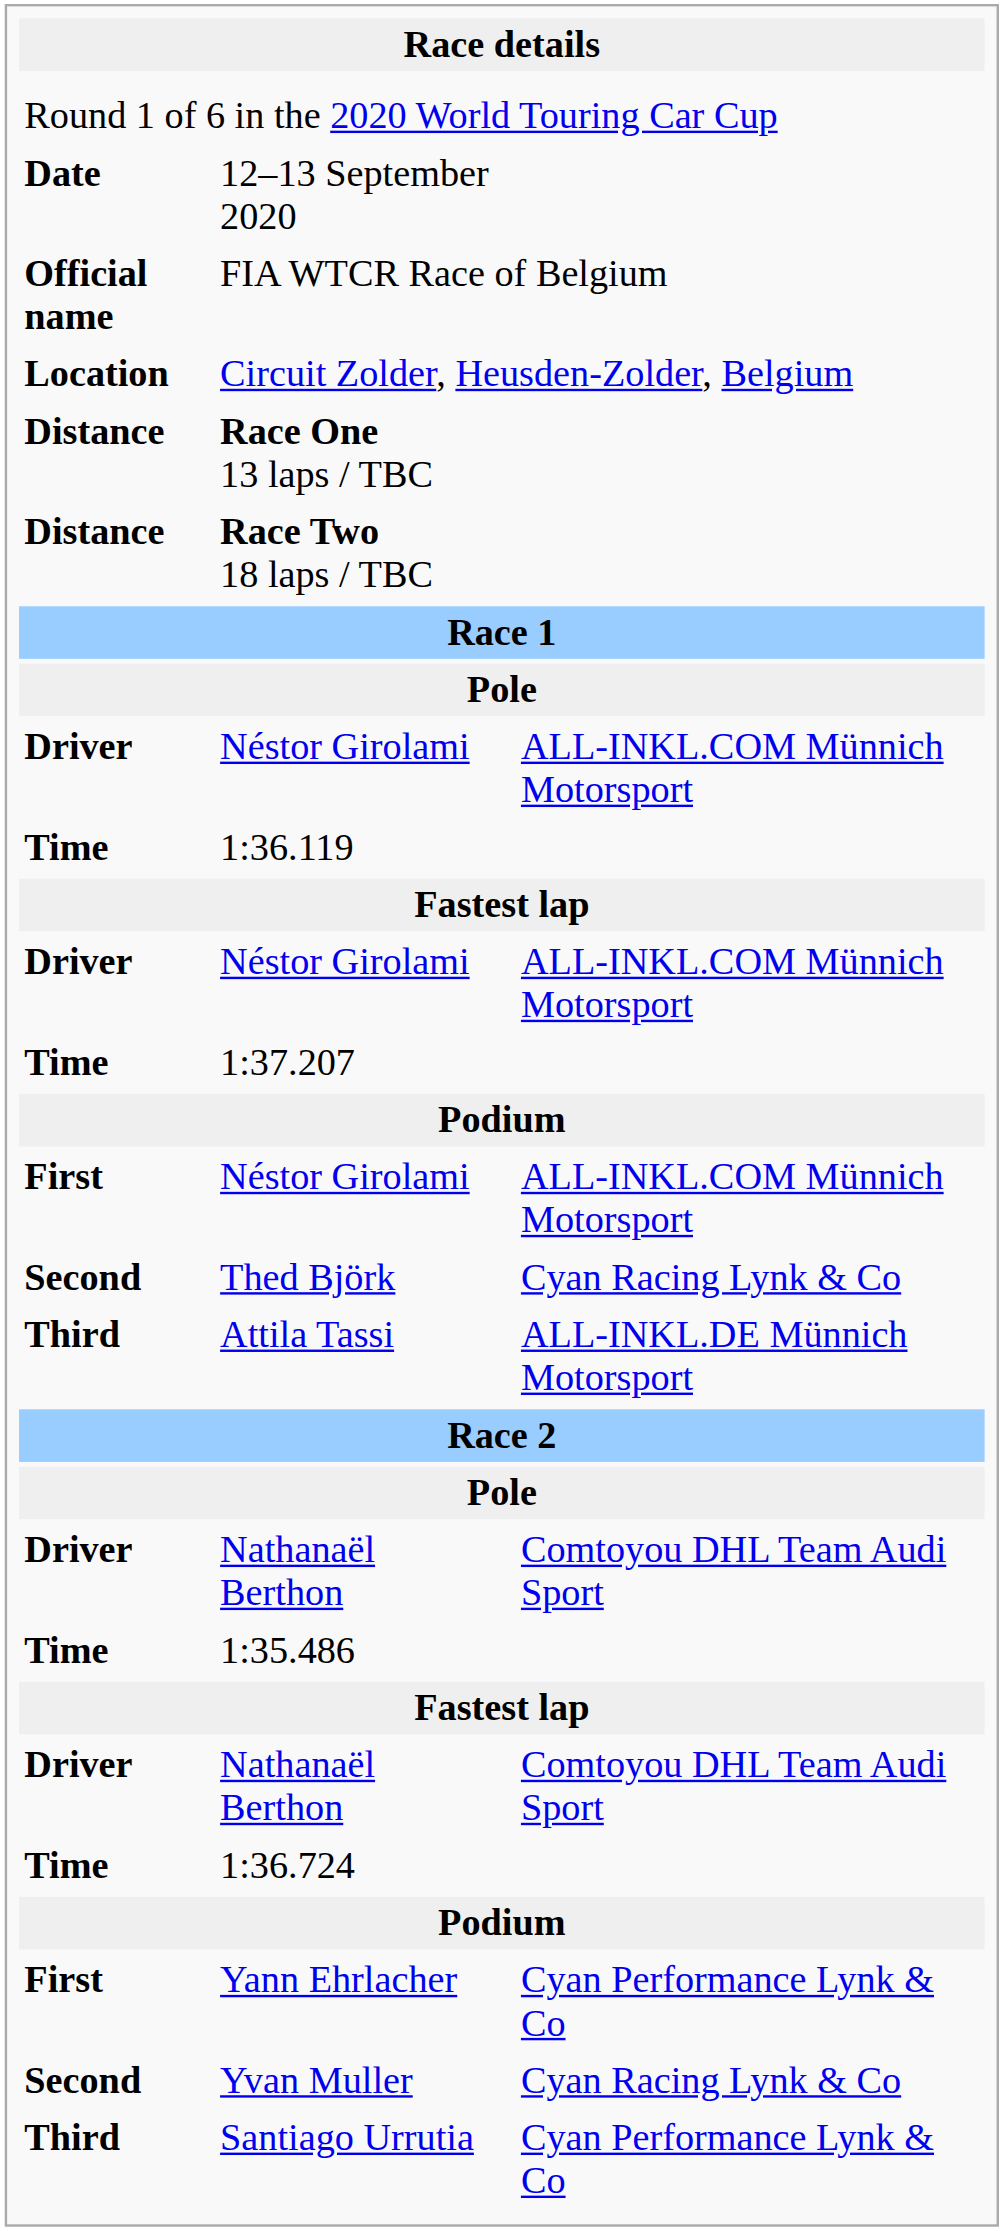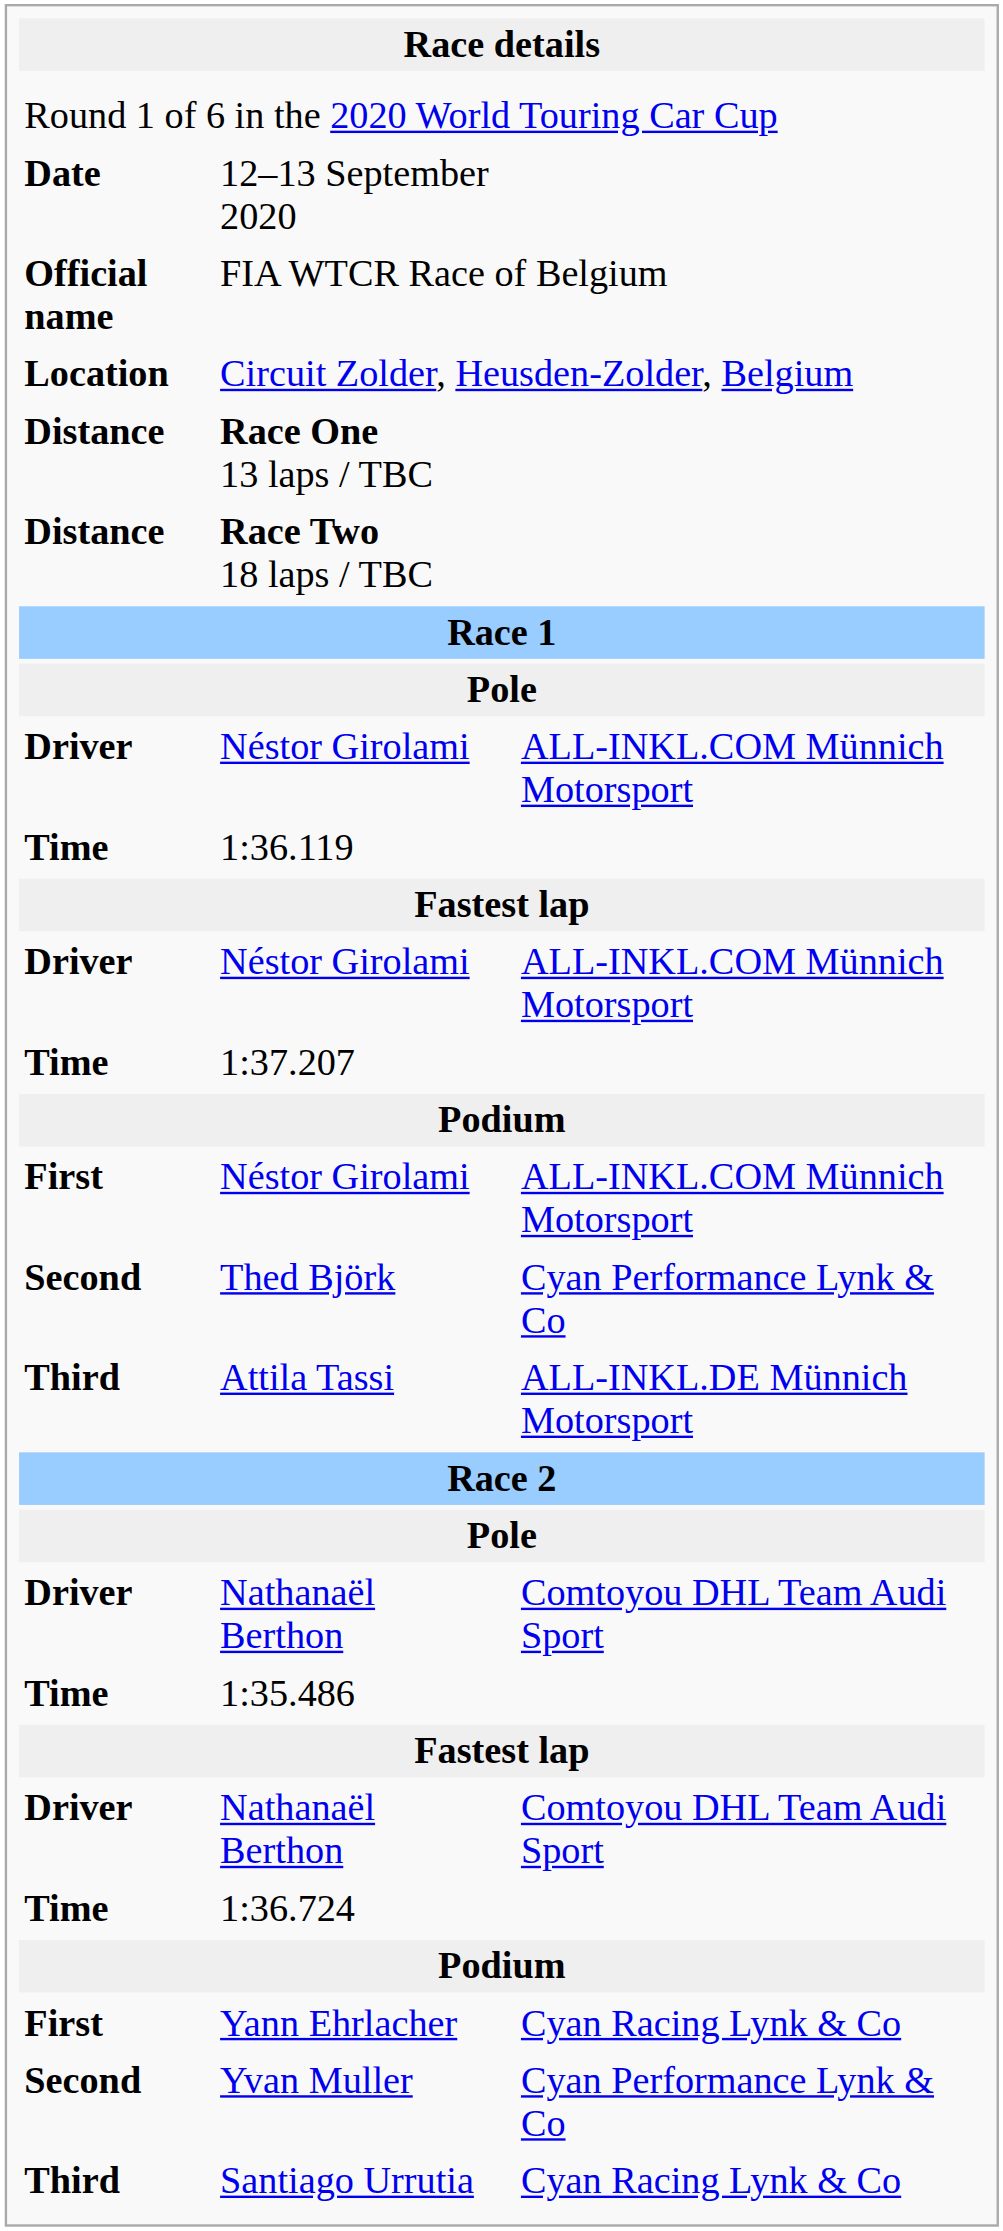Thed Björk | column 3: Cyan Racing Lynk & Co -> Cyan Performance Lynk & Co
Yann Ehrlacher | column 3: Cyan Performance Lynk & Co -> Cyan Racing Lynk & Co
Yvan Muller | column 3: Cyan Racing Lynk & Co -> Cyan Performance Lynk & Co
Santiago Urrutia | column 3: Cyan Performance Lynk & Co -> Cyan Racing Lynk & Co
